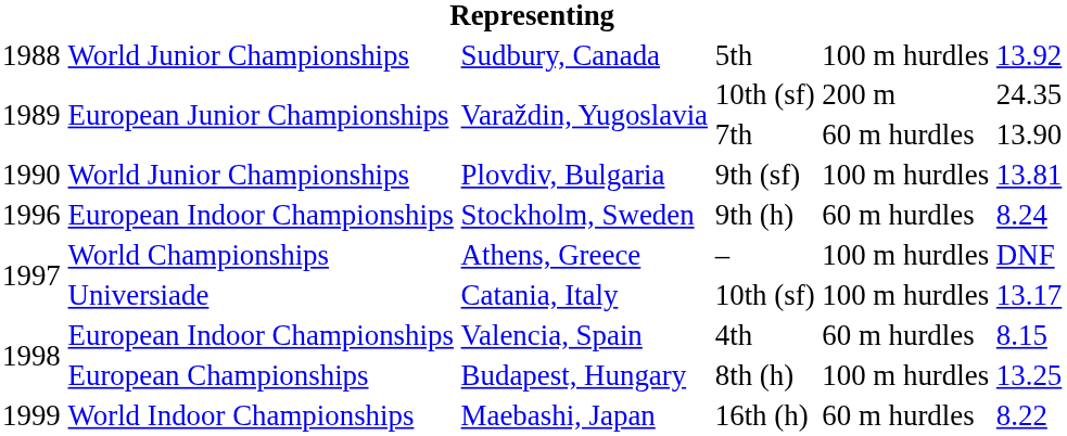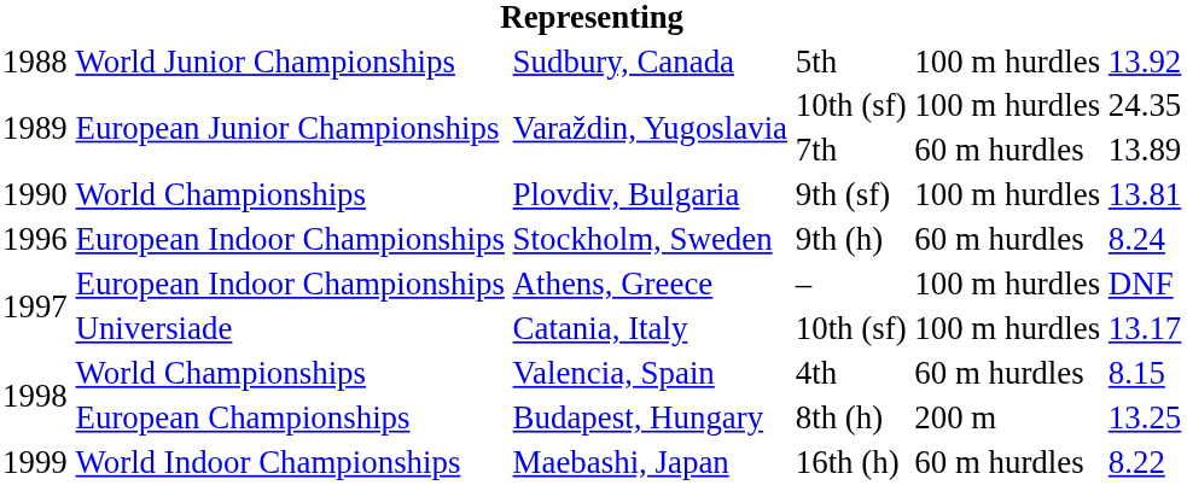Varaždin, Yugoslavia / 10th (sf) | column 5: 200 m -> 100 m hurdles
Varaždin, Yugoslavia / 7th | column 6: 13.90 -> 13.89
Plovdiv, Bulgaria | column 2: World Junior Championships -> World Championships
Athens, Greece | column 2: World Championships -> European Indoor Championships
Valencia, Spain | column 2: European Indoor Championships -> World Championships
Budapest, Hungary | column 5: 100 m hurdles -> 200 m
